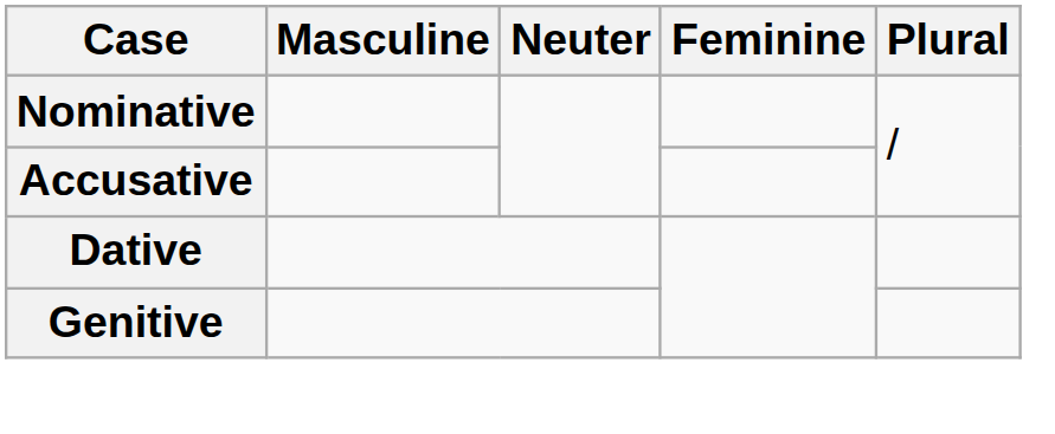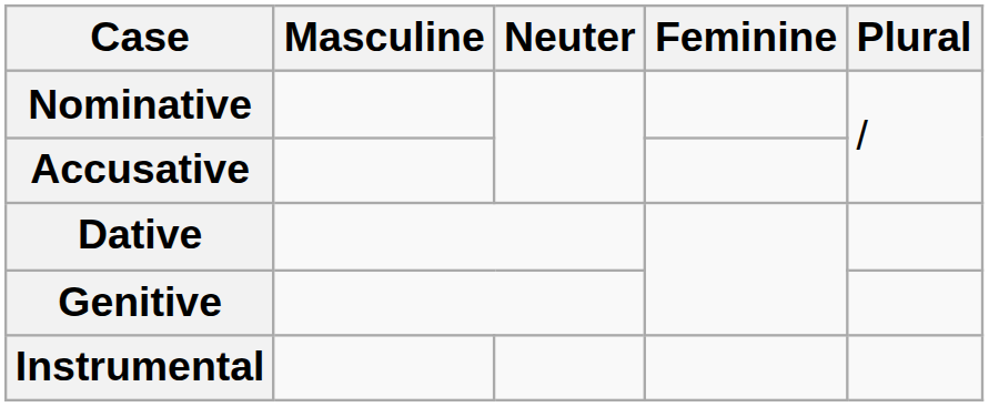+ row: Instrumental
